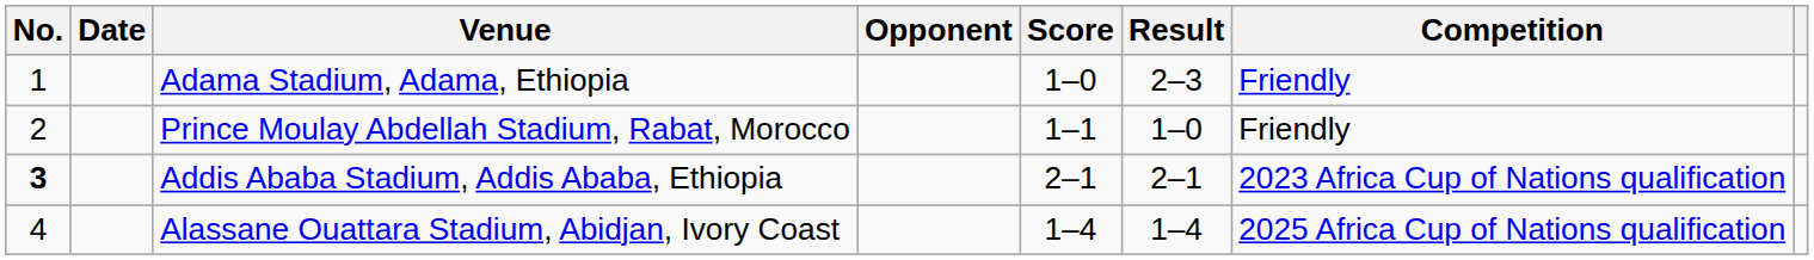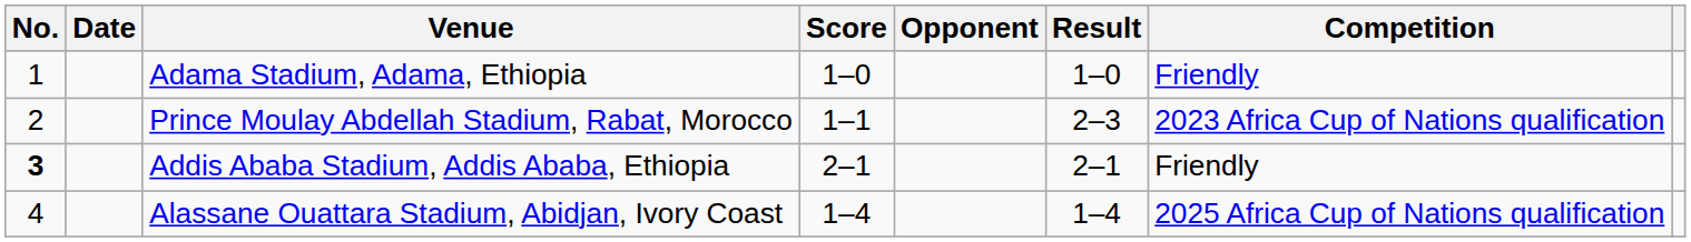columns swapped: Opponent <-> Score
Adama Stadium, Adama, Ethiopia | Result: 2–3 -> 1–0
Prince Moulay Abdellah Stadium, Rabat, Morocco | Result: 1–0 -> 2–3
Prince Moulay Abdellah Stadium, Rabat, Morocco | Competition: Friendly -> 2023 Africa Cup of Nations qualification
Addis Ababa Stadium, Addis Ababa, Ethiopia | Competition: 2023 Africa Cup of Nations qualification -> Friendly
